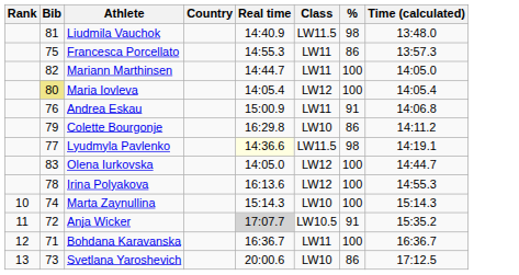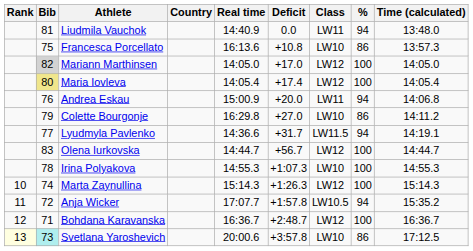+ column: Deficit | 0.0 | +10.8 | +17.0 | +17.4 | +20.0 | +27.0 | +31.7 | +56.7 | +1:07.3 | +1:26.3 | +1:57.8 | +2:48.7 | +3:57.8
Liudmila Vauchok | Class: LW11.5 -> LW11
Liudmila Vauchok | %: 98 -> 94
Francesca Porcellato | Real time: 14:55.3 -> 16:13.6
Francesca Porcellato | Class: LW11 -> LW10
Mariann Marthinsen | Bib: no background -> lightgrey background
Mariann Marthinsen | Real time: 14:44.7 -> 14:05.0
Mariann Marthinsen | Class: LW11 -> LW12
Andrea Eskau | %: 91 -> 94
Lyudmyla Pavlenko | Real time: lightyellow background -> no background
Lyudmyla Pavlenko | %: 98 -> 94
Olena Iurkovska | Real time: 14:05.0 -> 14:44.7
Irina Polyakova | Real time: 16:13.6 -> 14:55.3
Irina Polyakova | Class: LW12 -> LW10
Marta Zaynullina | Class: LW10 -> LW12
Anja Wicker | Real time: lightgrey background -> no background
Anja Wicker | %: 91 -> 94
Bohdana Karavanska | Class: LW11 -> LW12
Svetlana Yaroshevich | Rank: no background -> lightyellow background
Svetlana Yaroshevich | Bib: no background -> paleturquoise background
